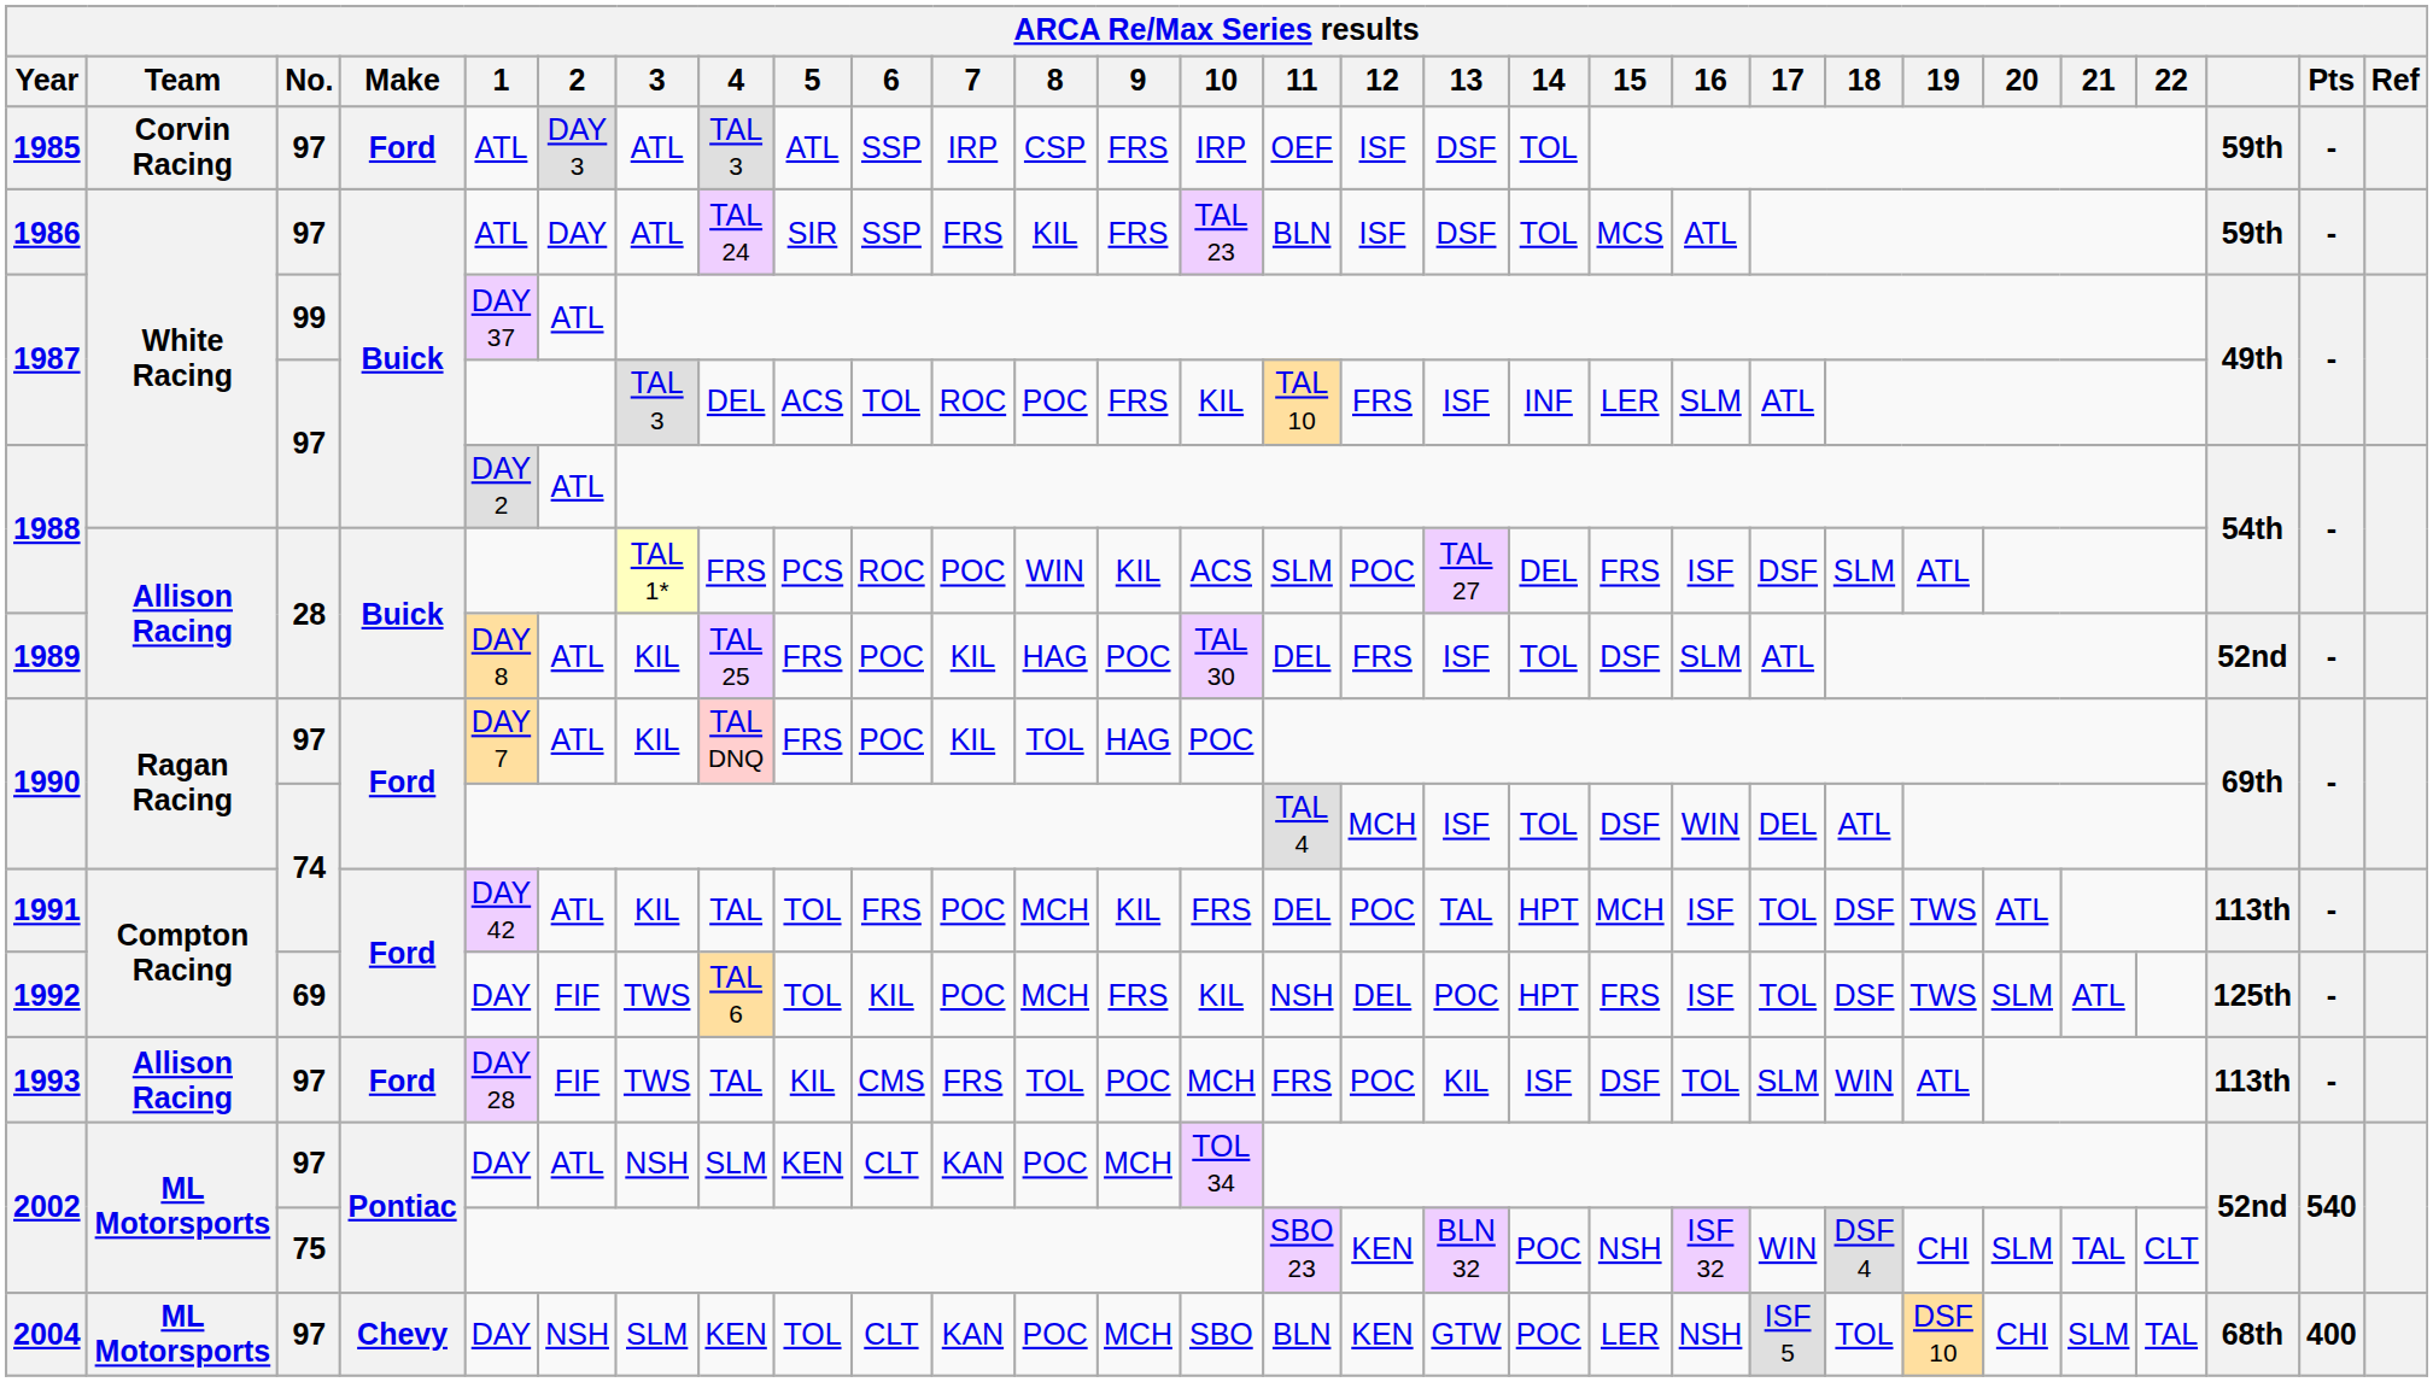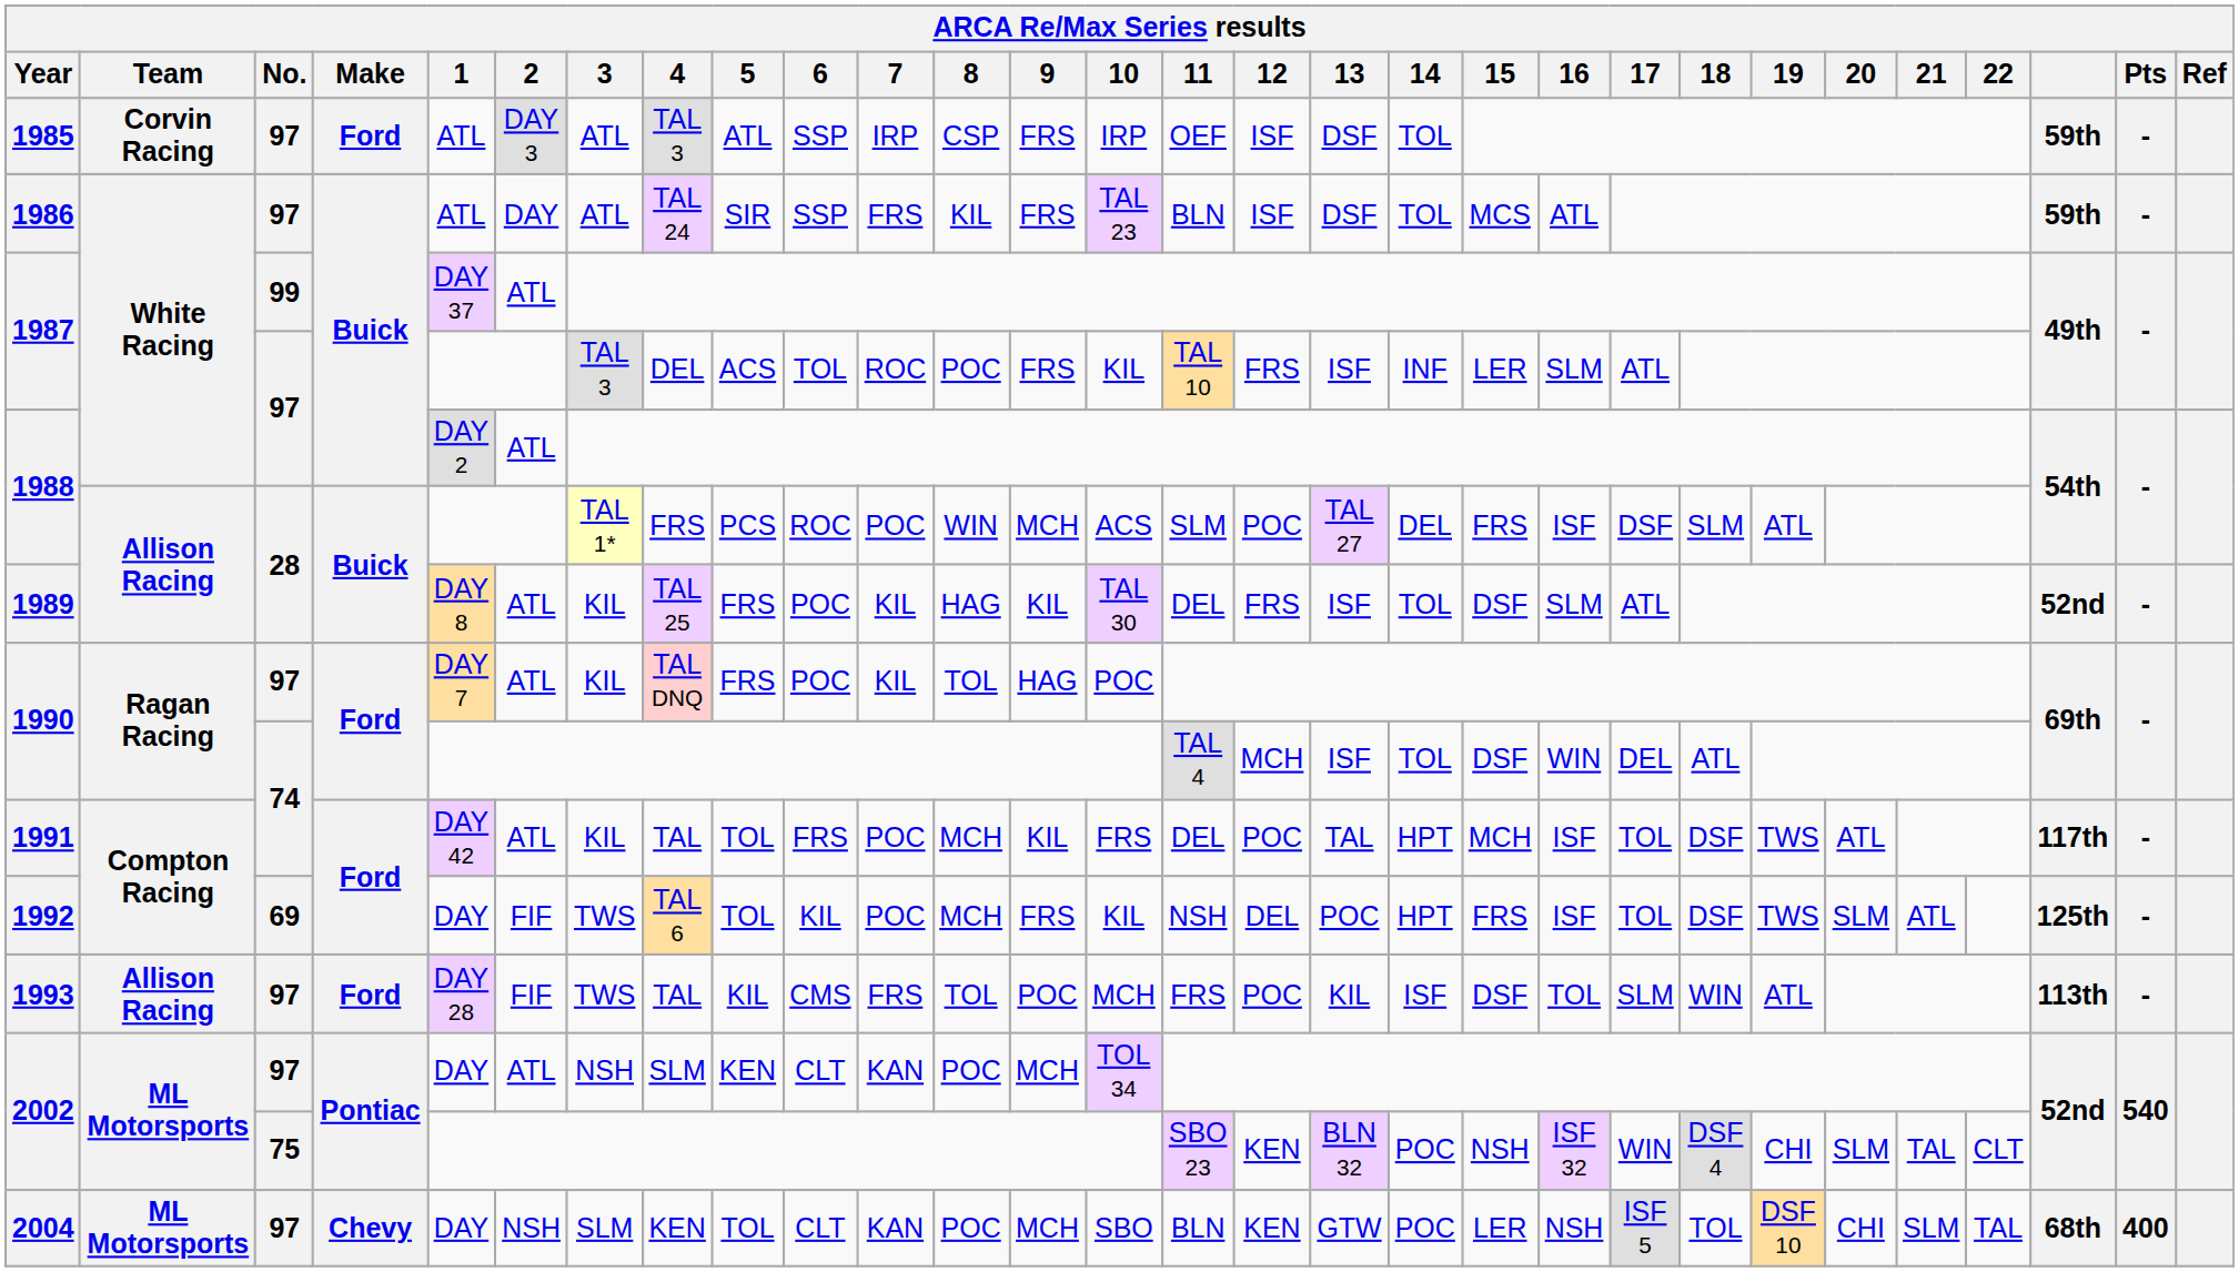1988 / 28 | 9: KIL -> MCH
1989 | 9: POC -> KIL
1991 | column 27: 113th -> 117th
